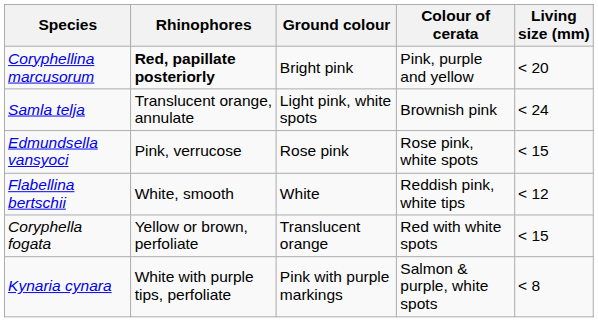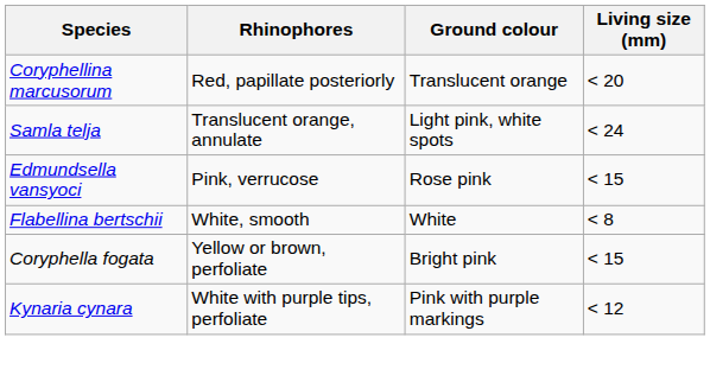- column: Colour of cerata | Pink, purple and yellow | Brownish pink | Rose pink, white spots | Reddish pink, white tips | Red with white spots | Salmon & purple, white spots
Coryphellina marcusorum | Rhinophores: bold -> normal
Coryphellina marcusorum | Ground colour: Bright pink -> Translucent orange
Flabellina bertschii | Living size (mm): < 12 -> < 8
Coryphella fogata | Ground colour: Translucent orange -> Bright pink
Kynaria cynara | Living size (mm): < 8 -> < 12
